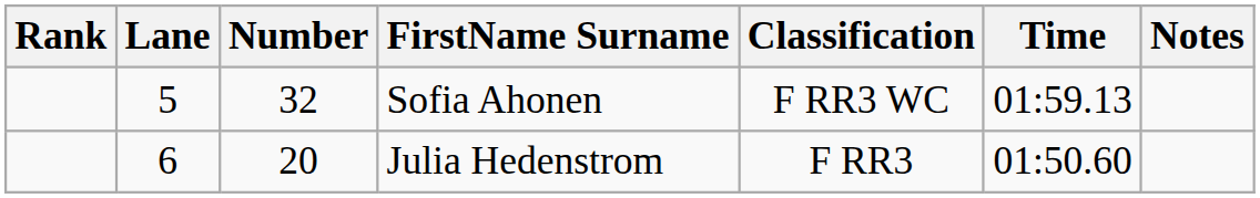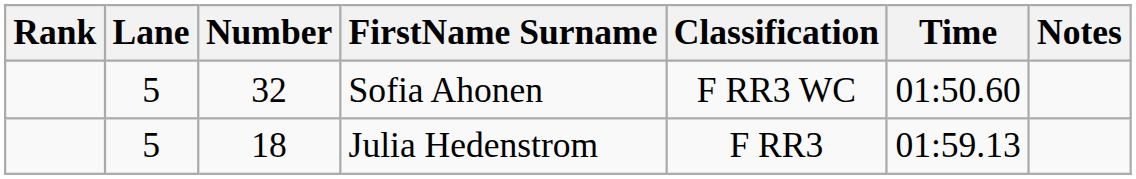Sofia Ahonen | Time: 01:59.13 -> 01:50.60
Julia Hedenstrom | Lane: 6 -> 5
Julia Hedenstrom | Number: 20 -> 18
Julia Hedenstrom | Time: 01:50.60 -> 01:59.13
